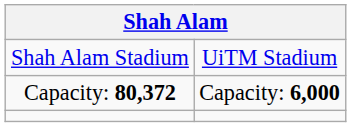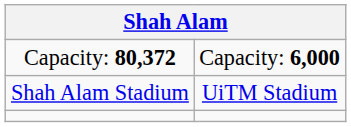rows swapped: Shah Alam Stadium <-> Capacity: 80,372
